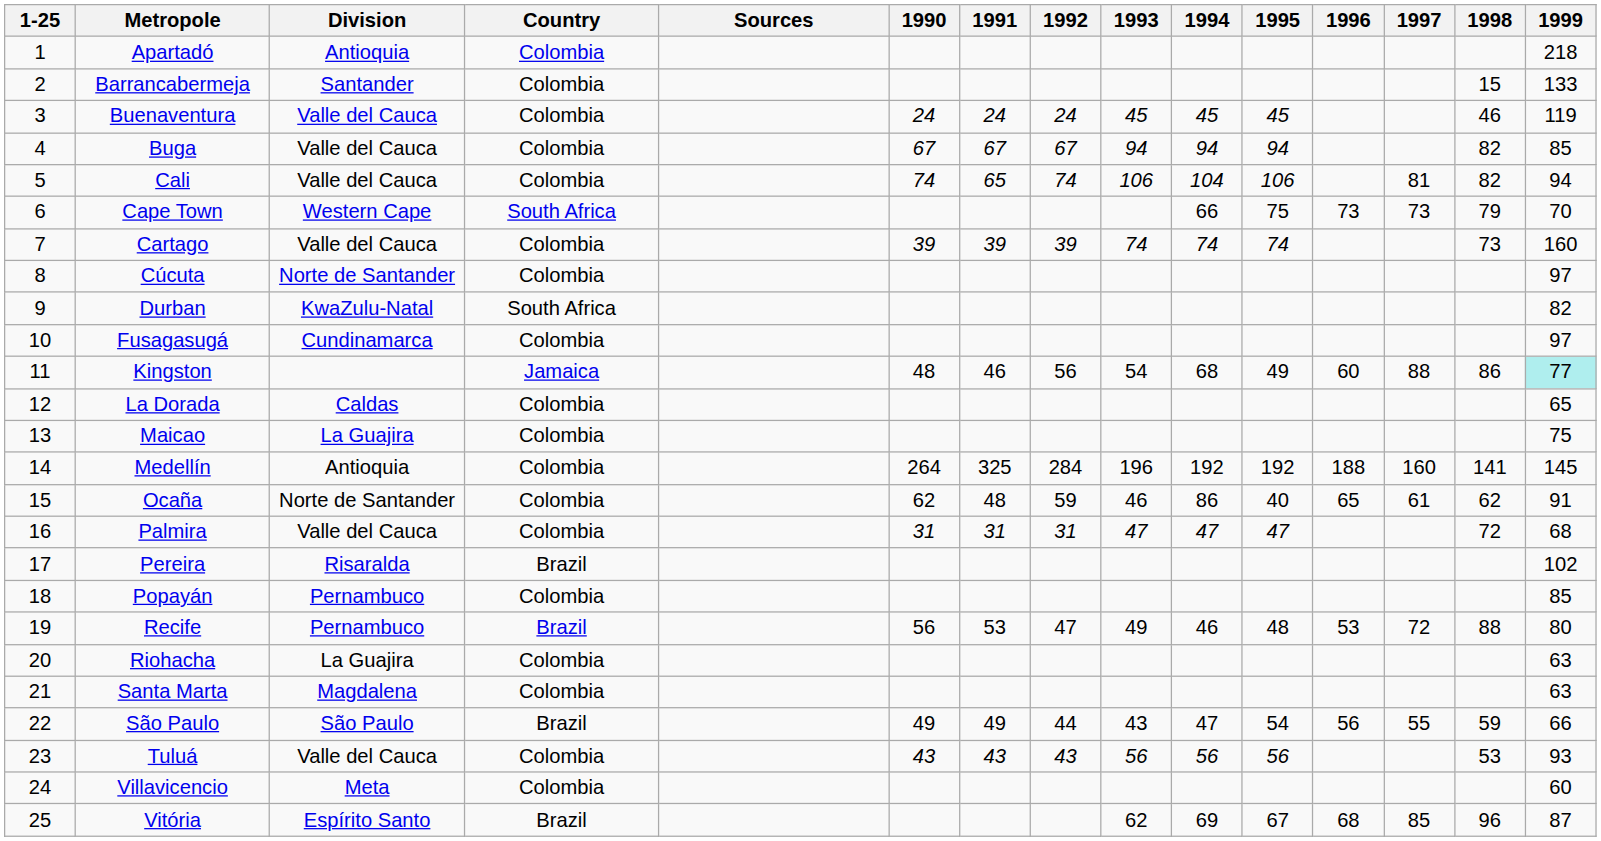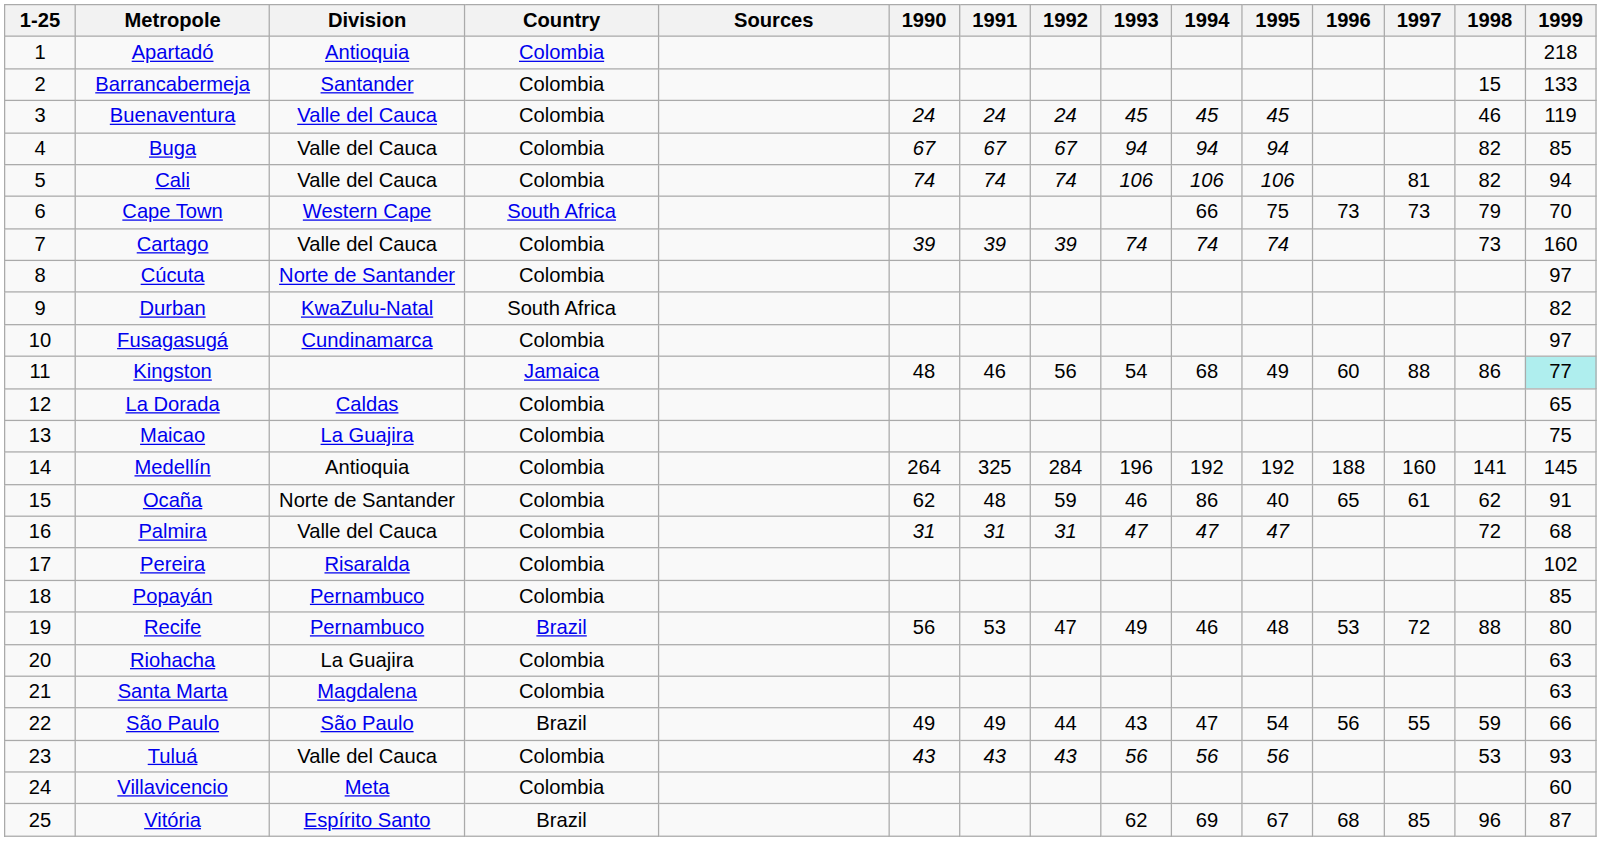Cali | 1991: 65 -> 74
Cali | 1994: 104 -> 106
Pereira | Country: Brazil -> Colombia
